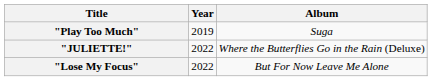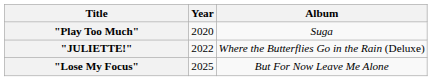"Play Too Much" | Year: 2019 -> 2020
"Lose My Focus" | Year: 2022 -> 2025
